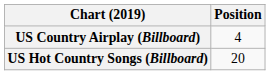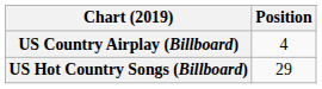US Hot Country Songs (Billboard) | Position: 20 -> 29
